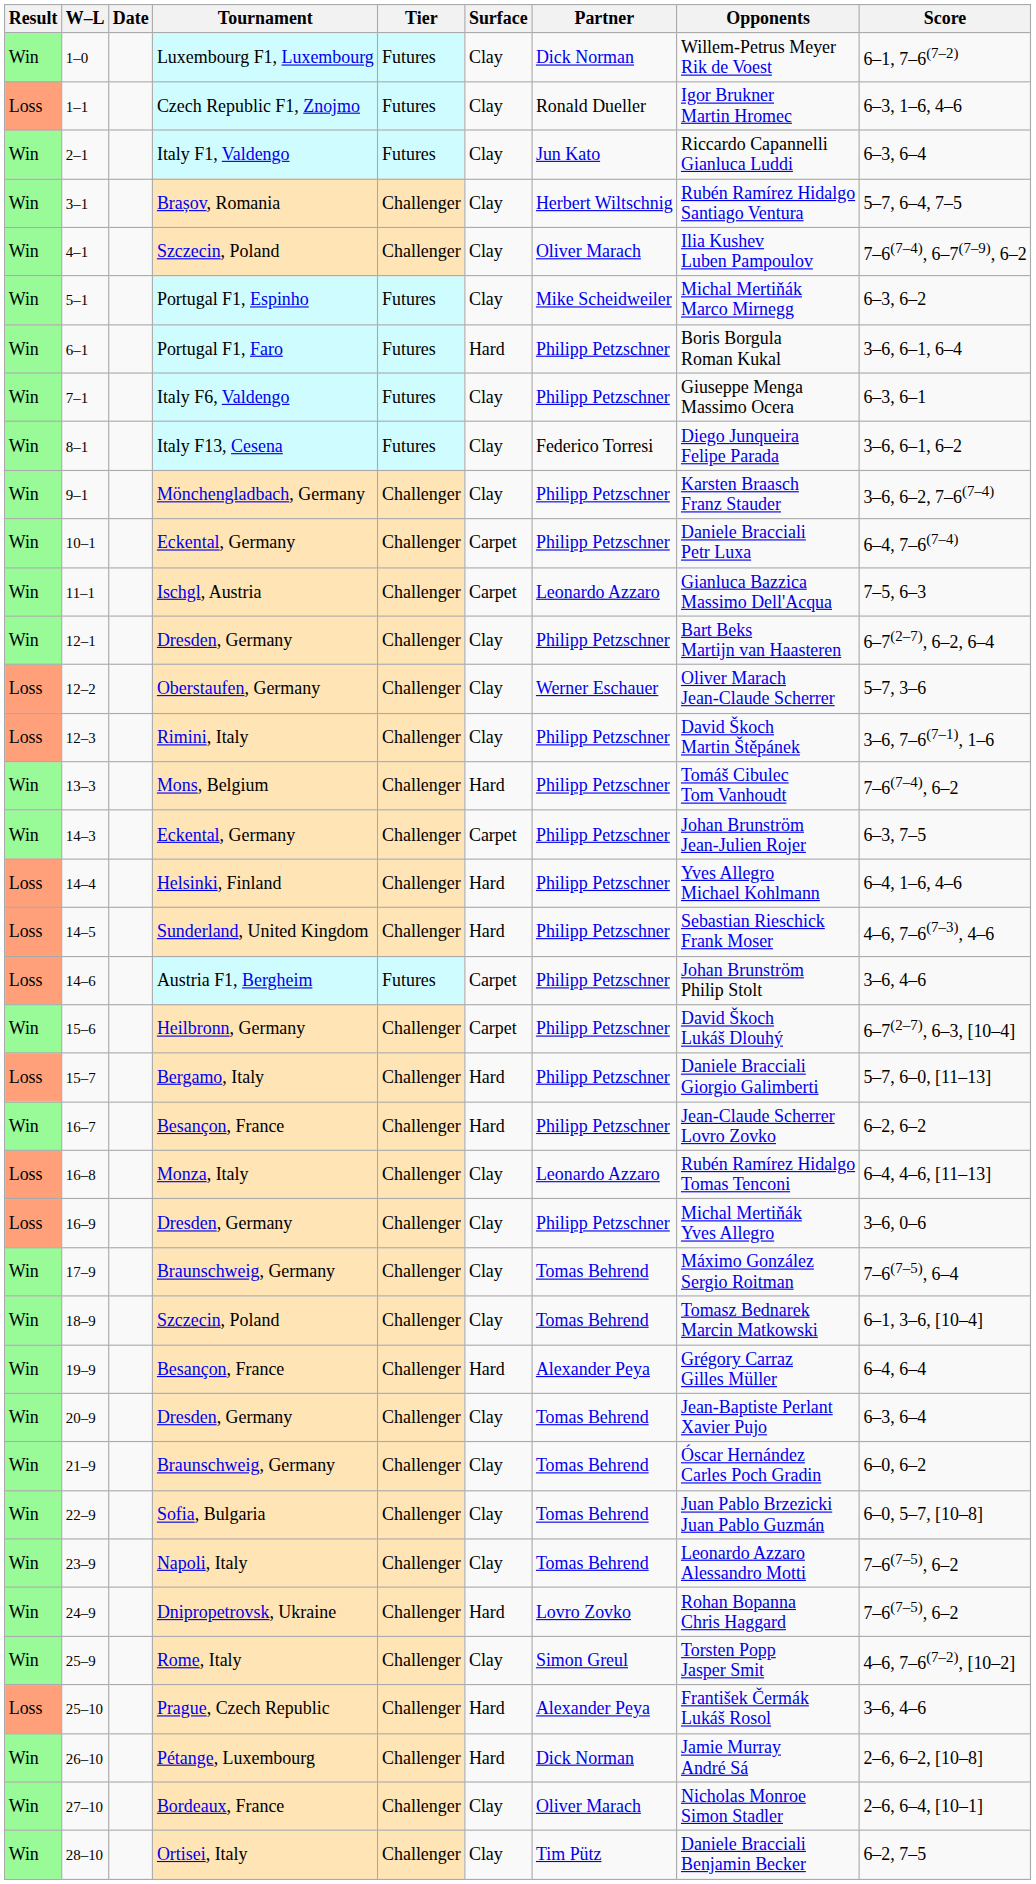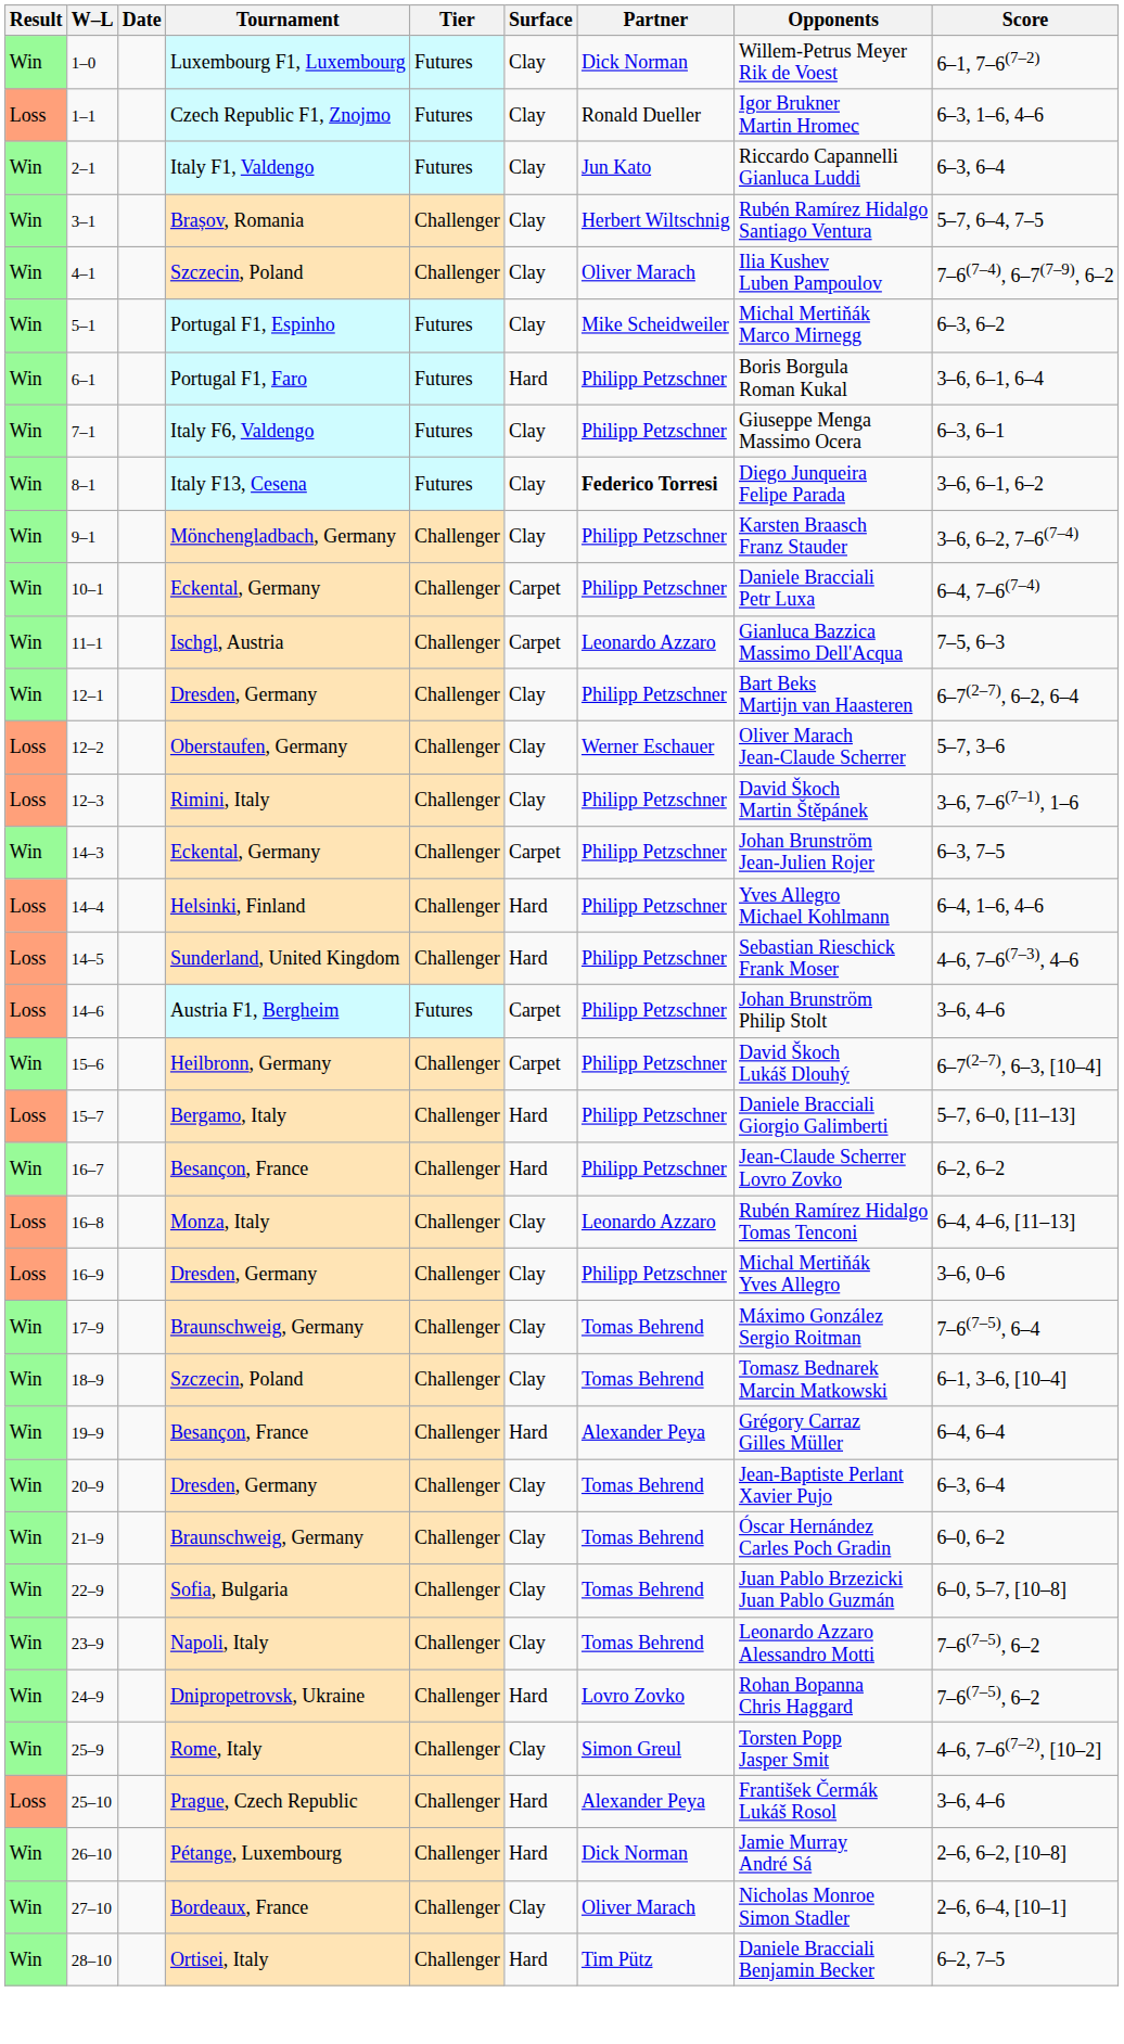8–1 | Partner: normal -> bold
- row: Win | 13–3 | Mons, Belgium | Challenger | Hard | Philipp Petzschner | Tomáš Cibulec Tom Vanhoudt | 7–6(7–4), 6–2
28–10 | Surface: Clay -> Hard
